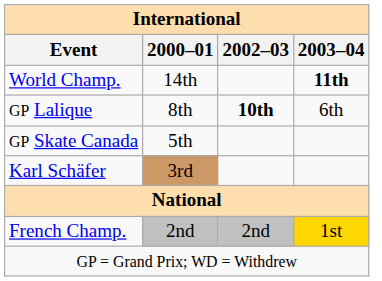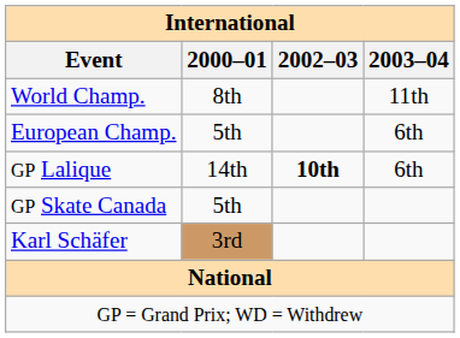World Champ. | 2000–01: 14th -> 8th
World Champ. | 2003–04: bold -> normal
+ row: European Champ. | 5th | 6th
GP Lalique | 2000–01: 8th -> 14th
- row: French Champ. | 2nd | 2nd | 1st
